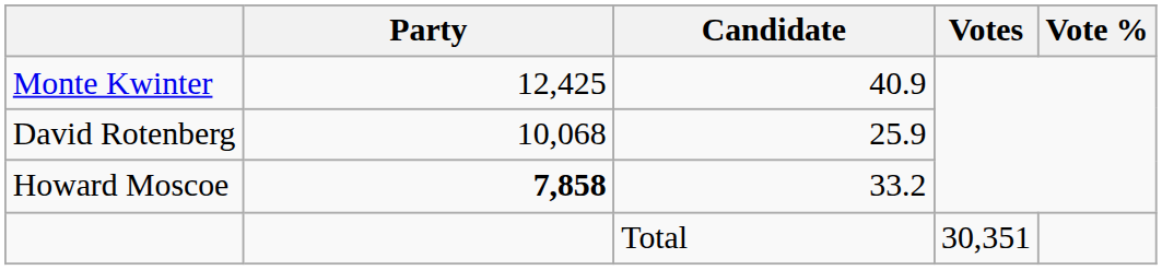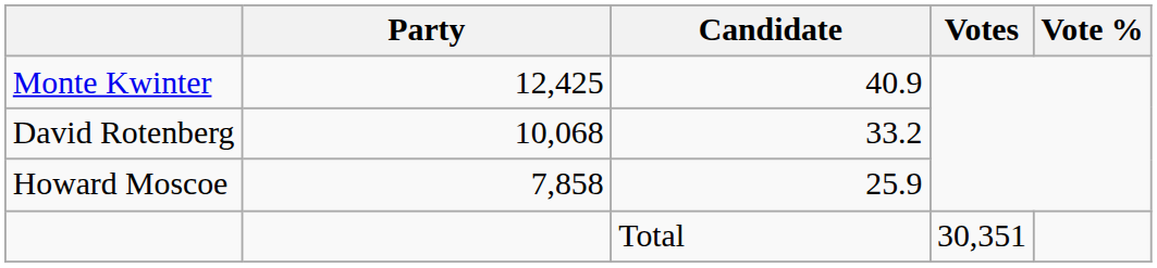David Rotenberg | Candidate: 25.9 -> 33.2
Howard Moscoe | Party: bold -> normal
Howard Moscoe | Candidate: 33.2 -> 25.9
